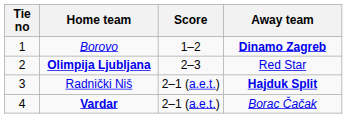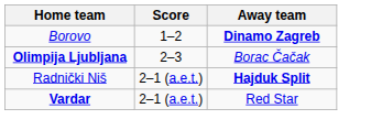- column: Tie no | 1 | 2 | 3 | 4
Olimpija Ljubljana | Away team: Red Star -> Borac Čačak
Vardar | Away team: Borac Čačak -> Red Star
